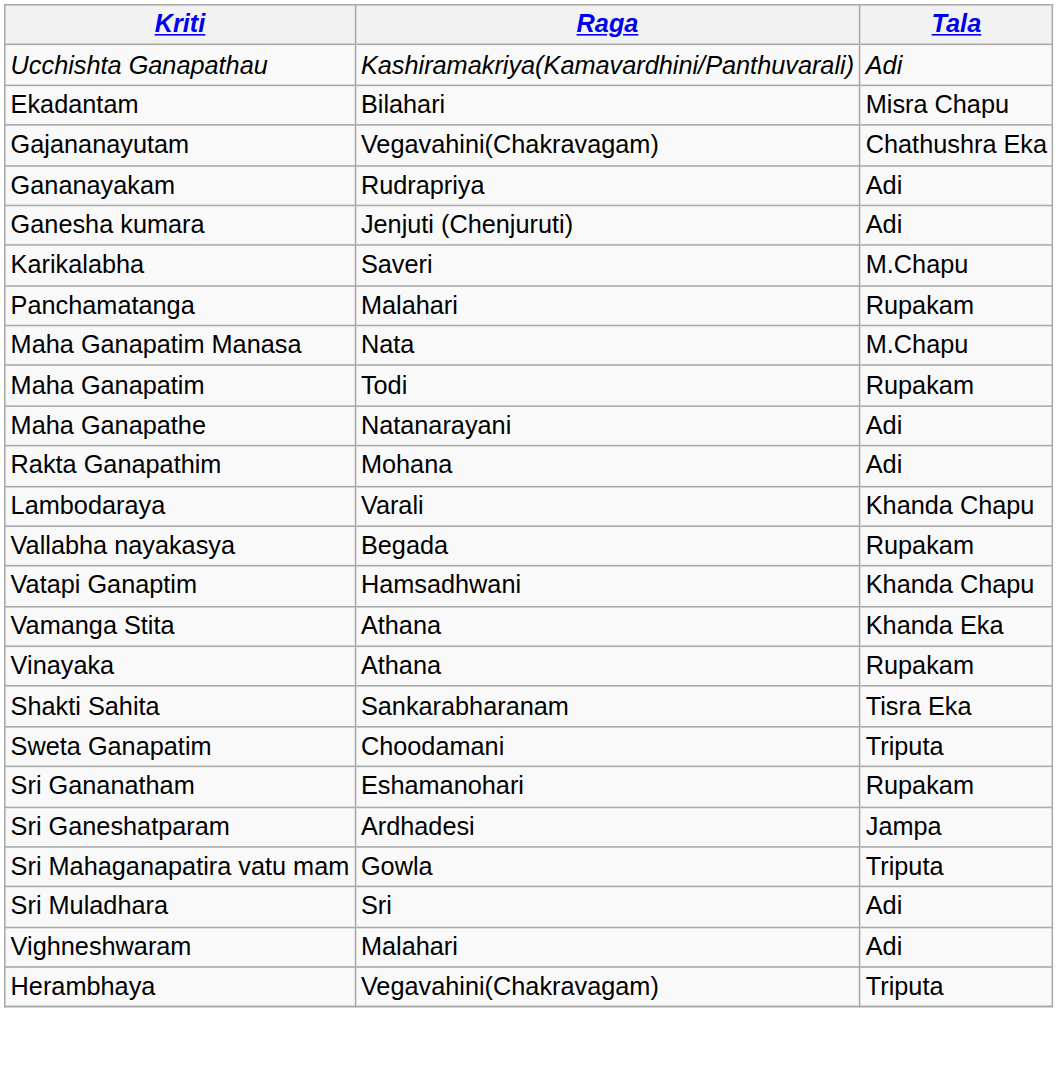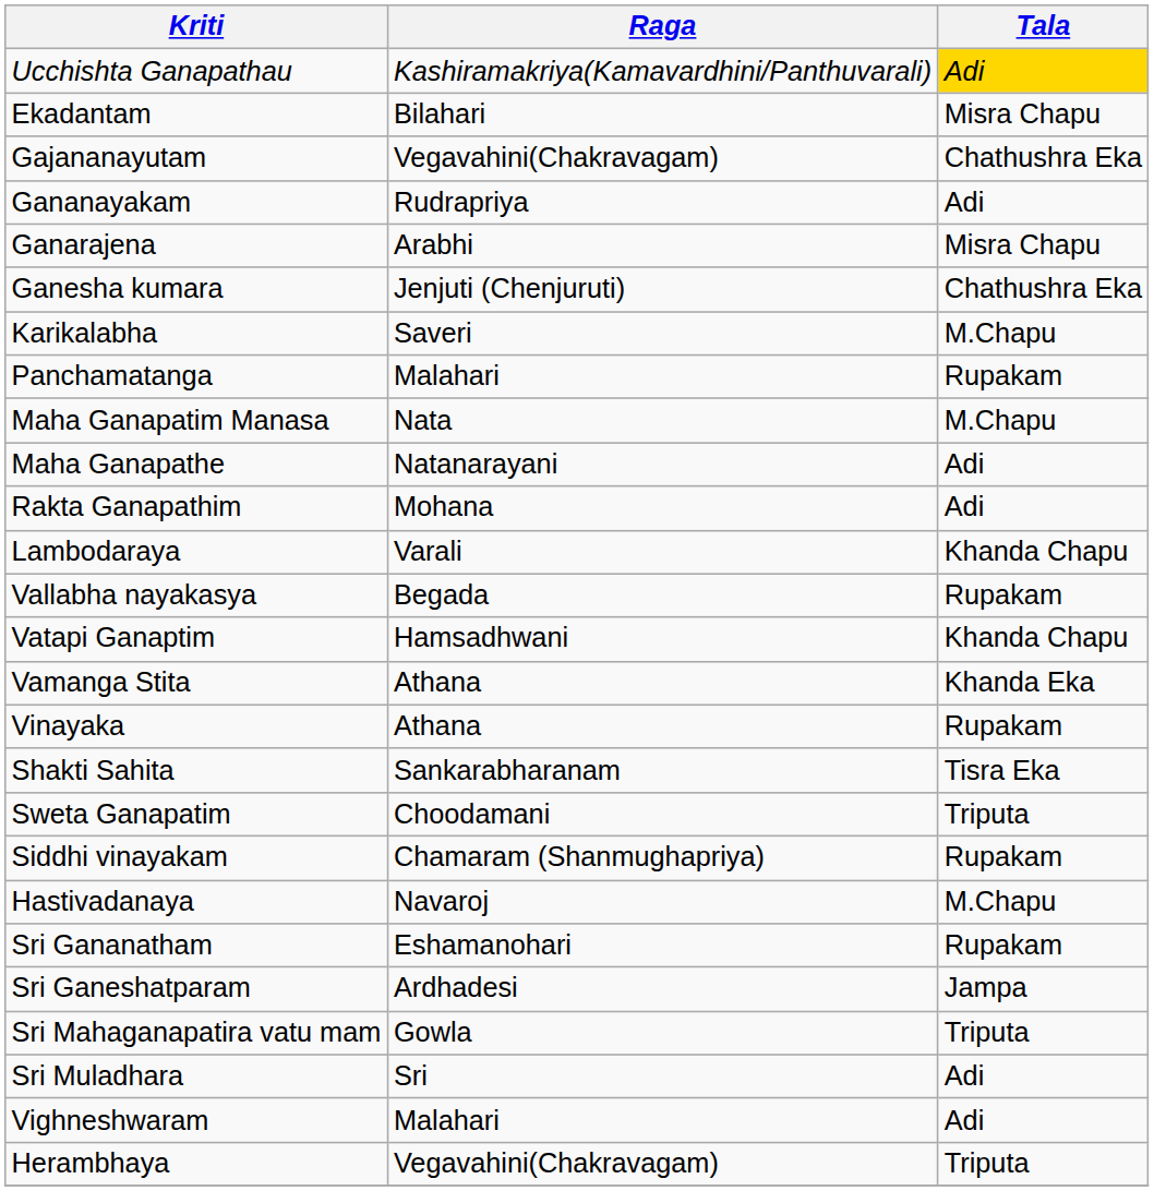Ucchishta Ganapathau | Tala: no background -> gold background
+ row: Ganarajena | Arabhi | Misra Chapu
Ganesha kumara | Tala: Adi -> Chathushra Eka
- row: Maha Ganapatim | Todi | Rupakam
+ row: Siddhi vinayakam | Chamaram (Shanmughapriya) | Rupakam
+ row: Hastivadanaya | Navaroj | M.Chapu
